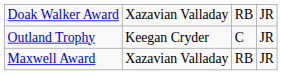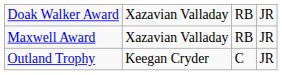rows swapped: Outland Trophy <-> Maxwell Award
